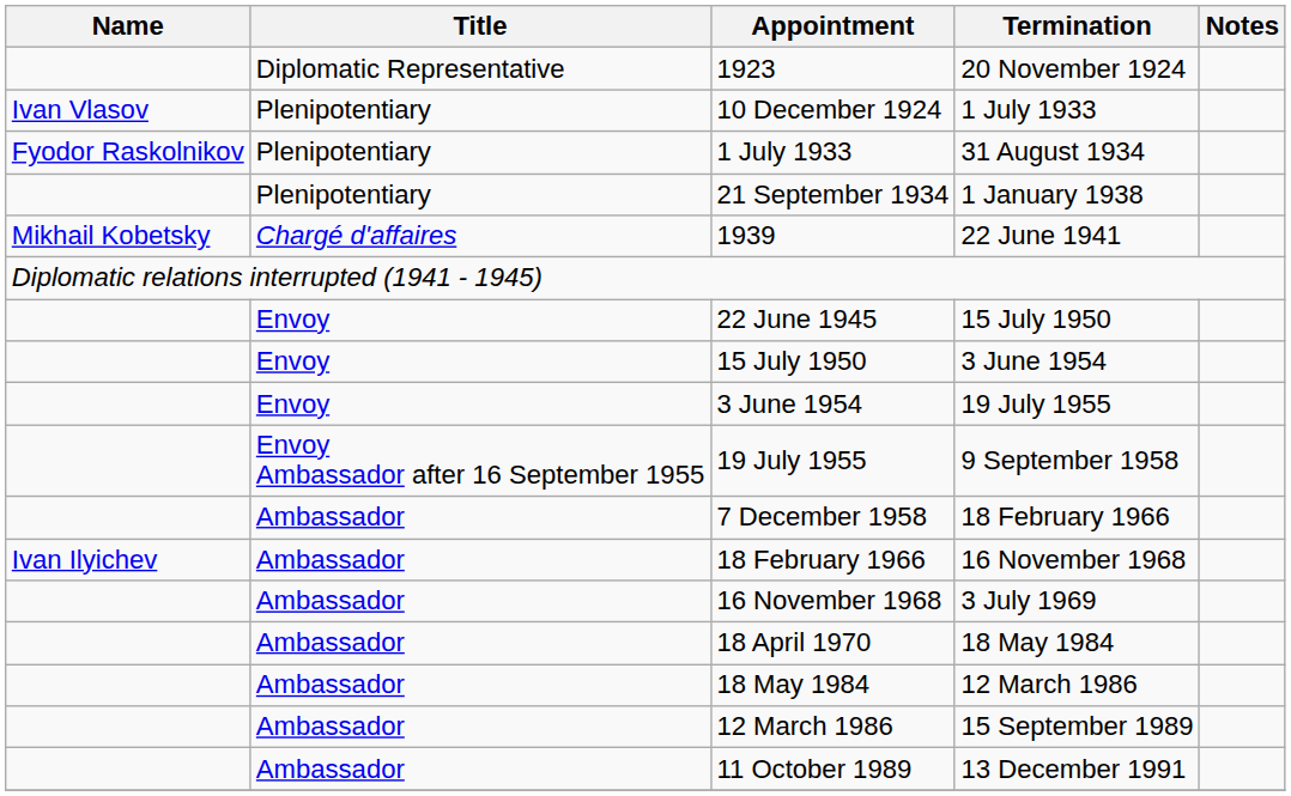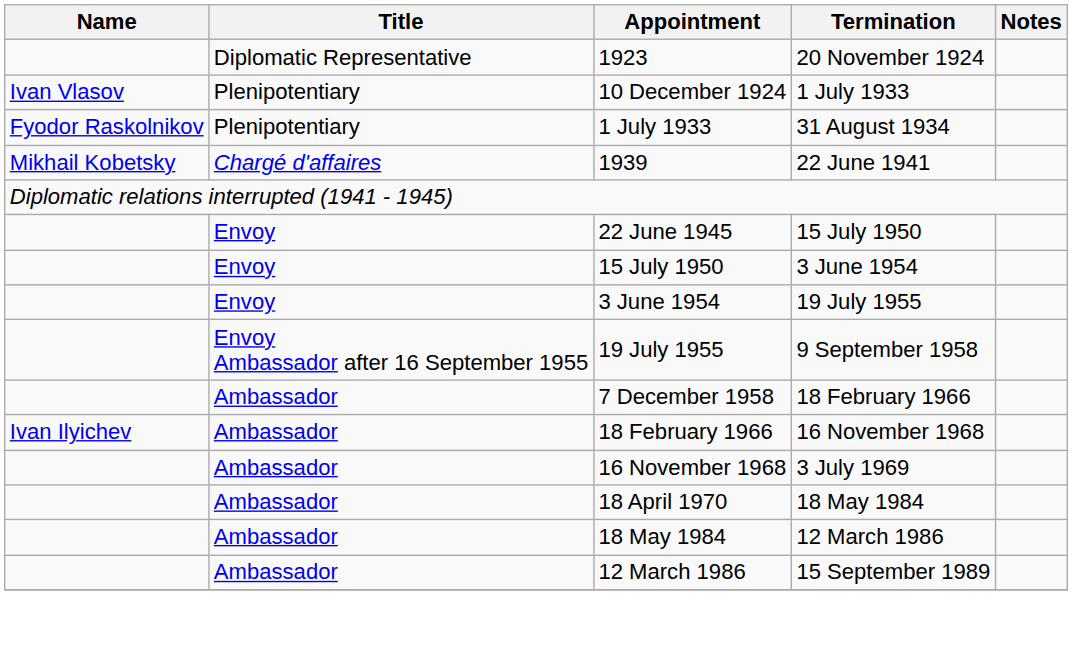- row: Plenipotentiary | 21 September 1934 | 1 January 1938
- row: Ambassador | 11 October 1989 | 13 December 1991
